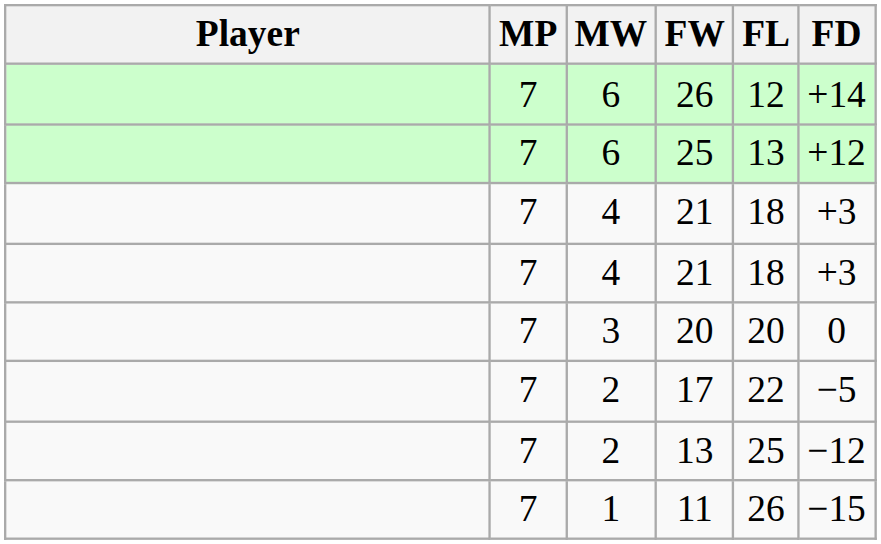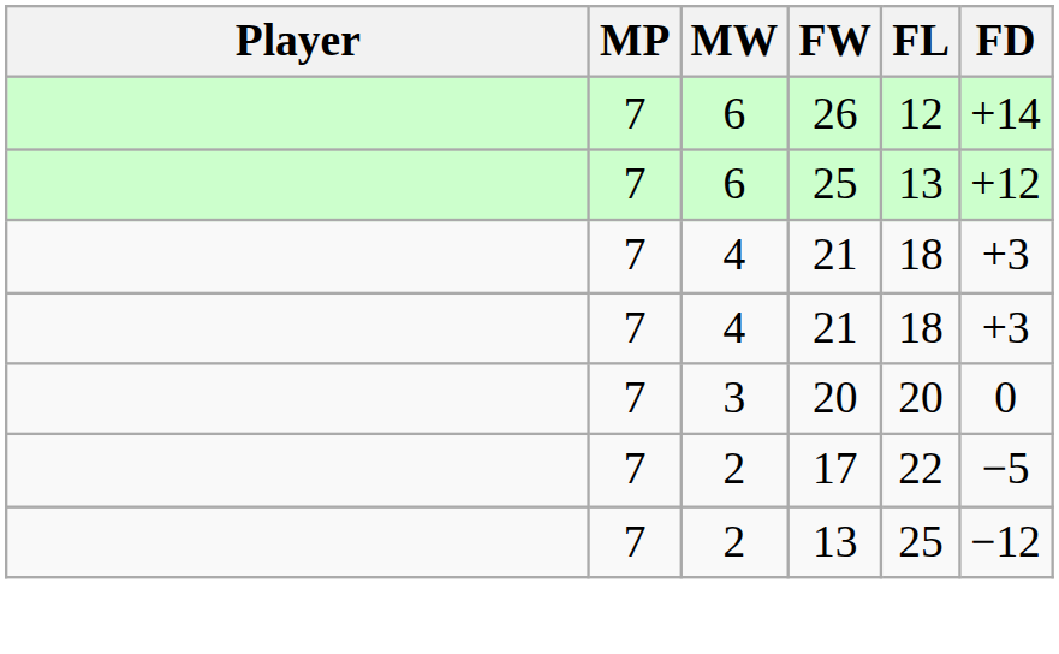- row: 7 | 1 | 11 | 26 | −15
